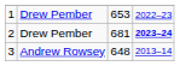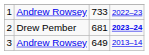1 | column 2: Drew Pember -> Andrew Rowsey
1 | column 3: 653 -> 733
3 | column 3: 648 -> 649
